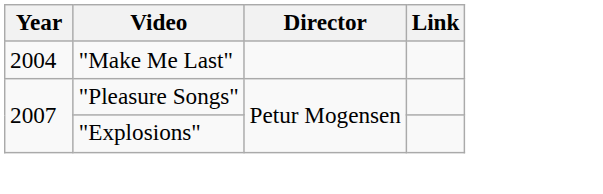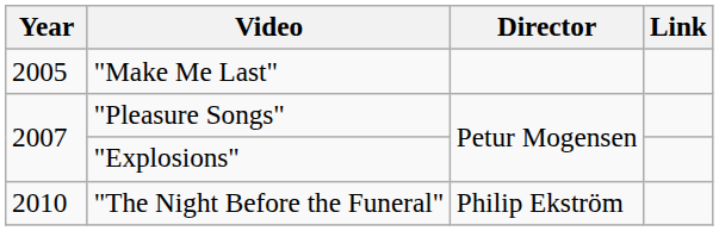"Make Me Last" | Year: 2004 -> 2005
+ row: 2010 | "The Night Before the Funeral" | Philip Ekström
